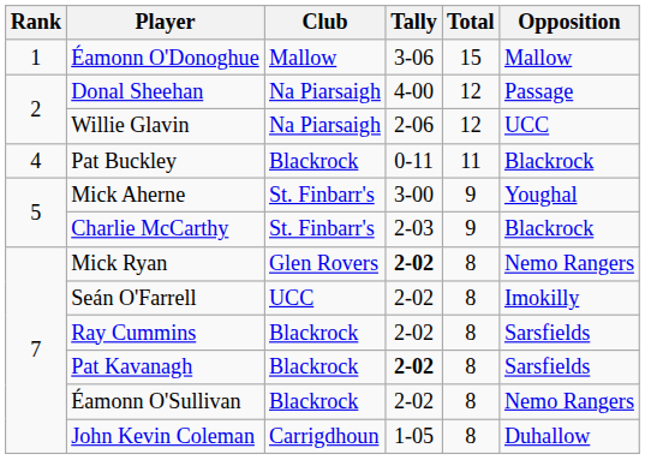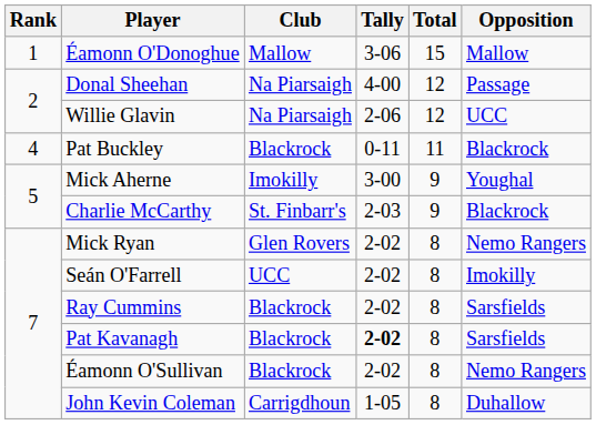Mick Aherne | Club: St. Finbarr's -> Imokilly
Mick Ryan | Tally: bold -> normal
